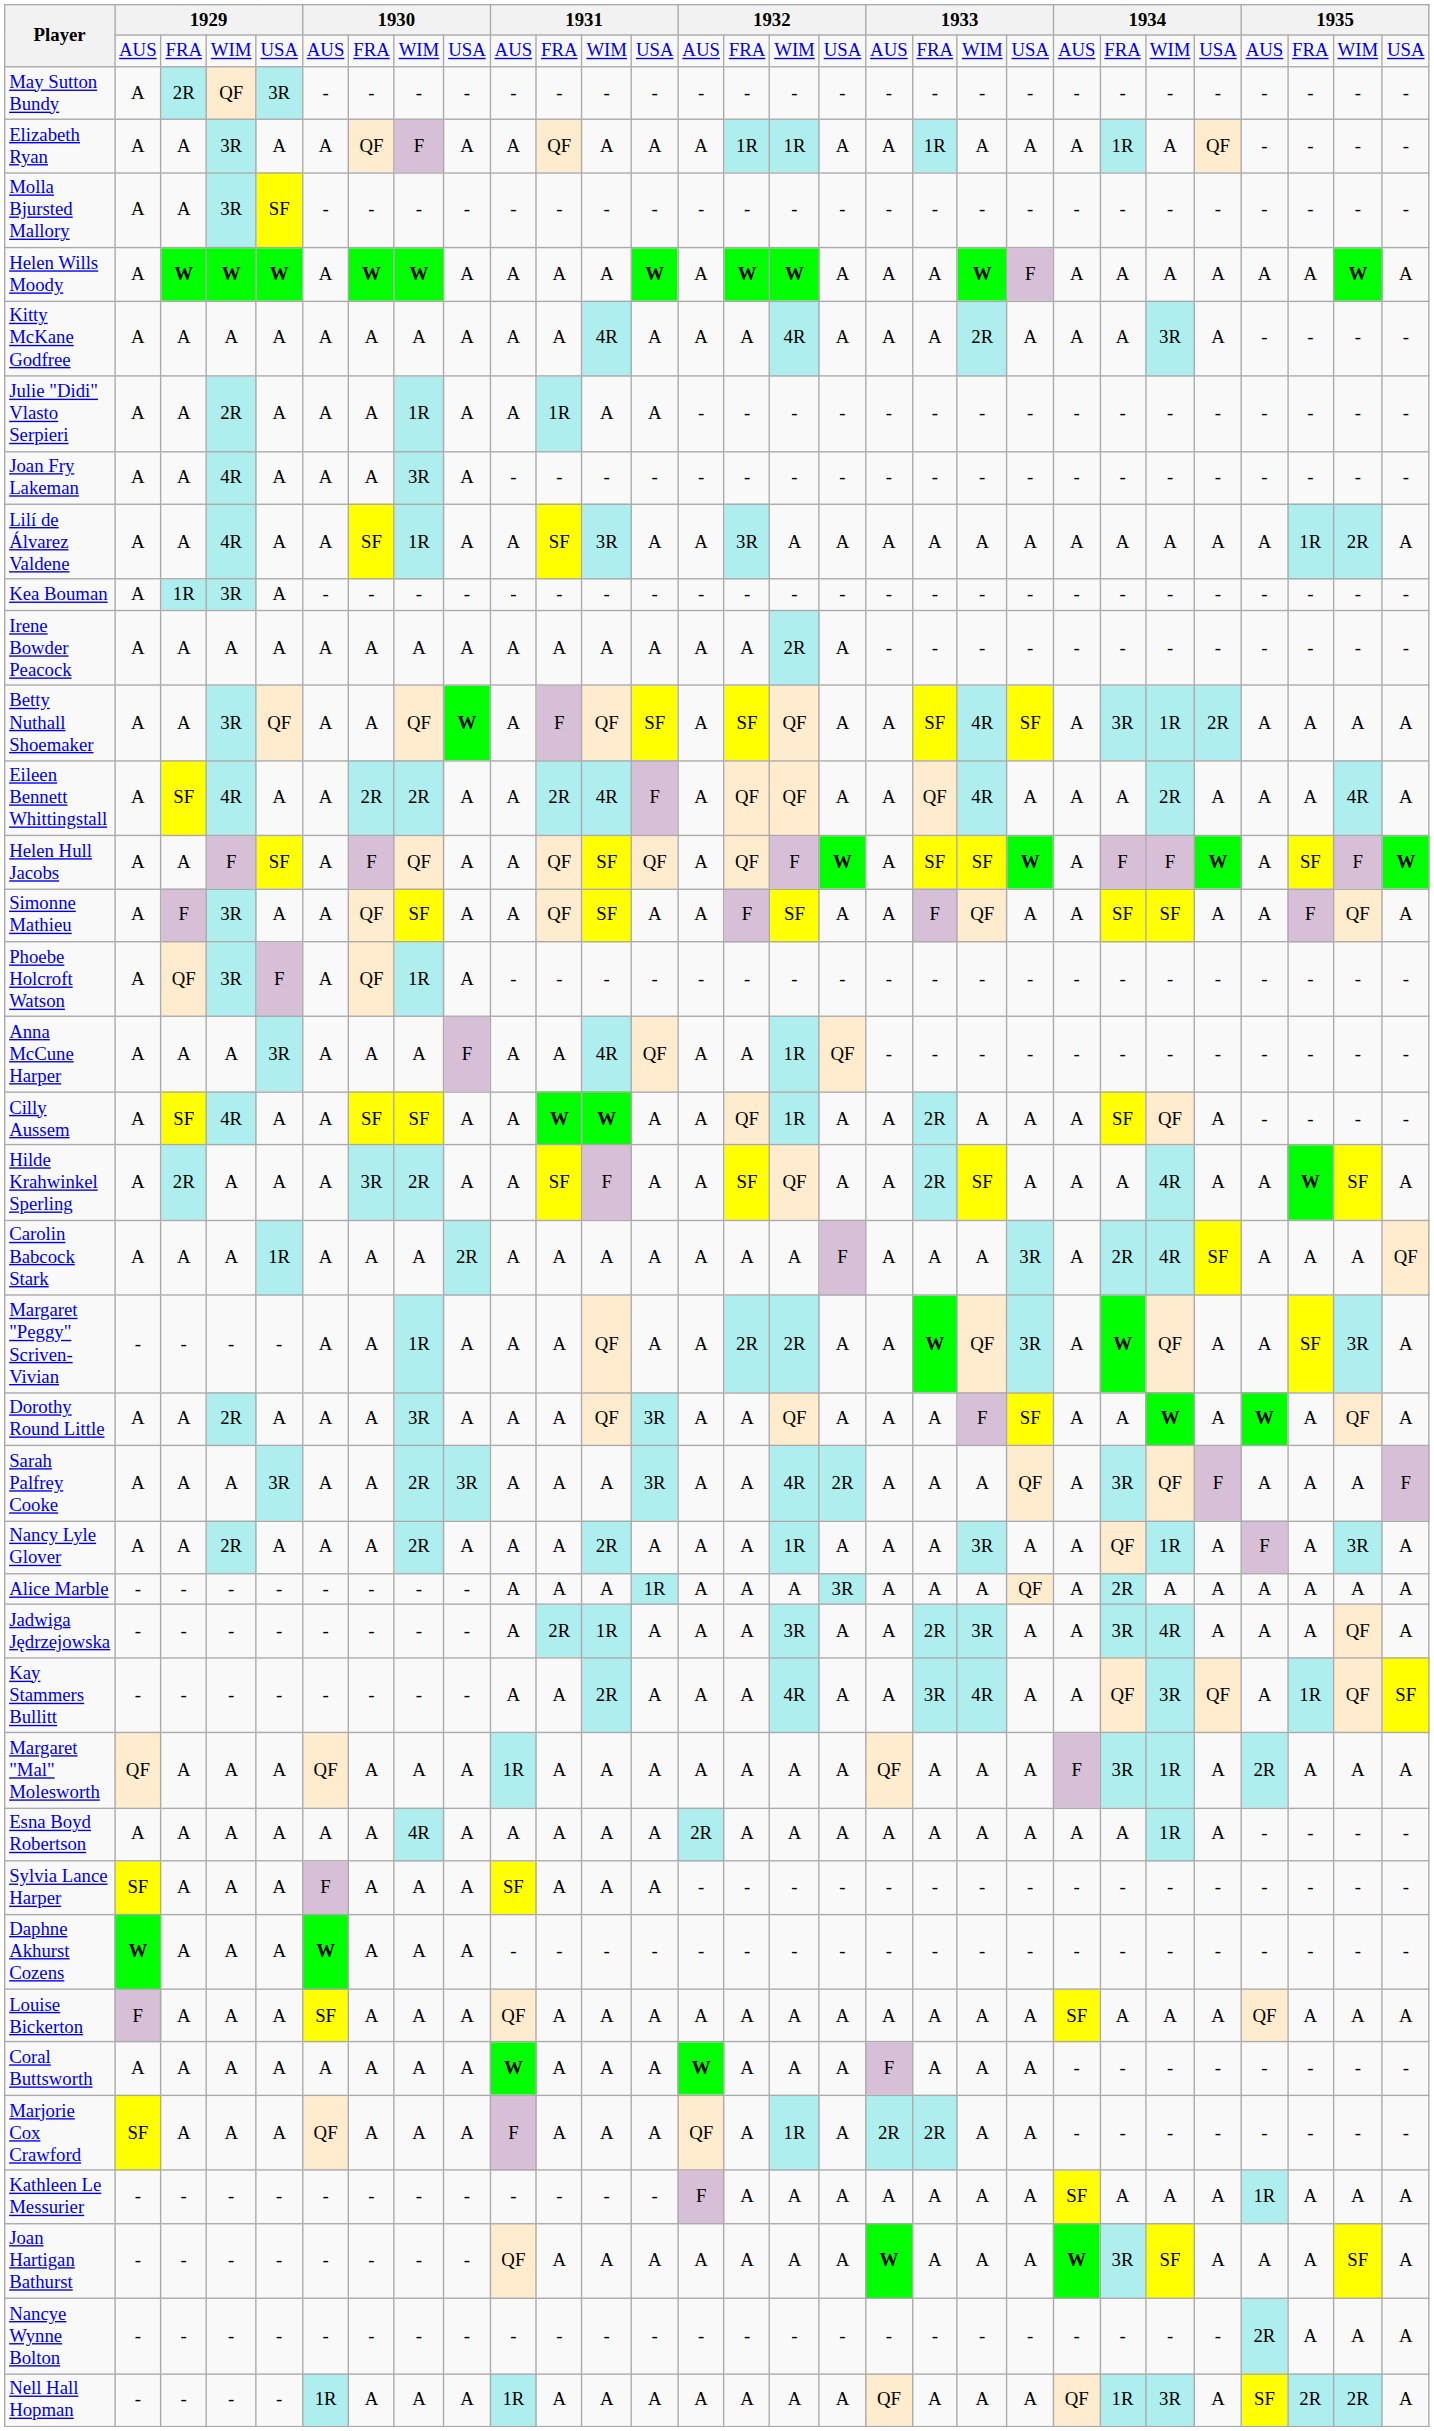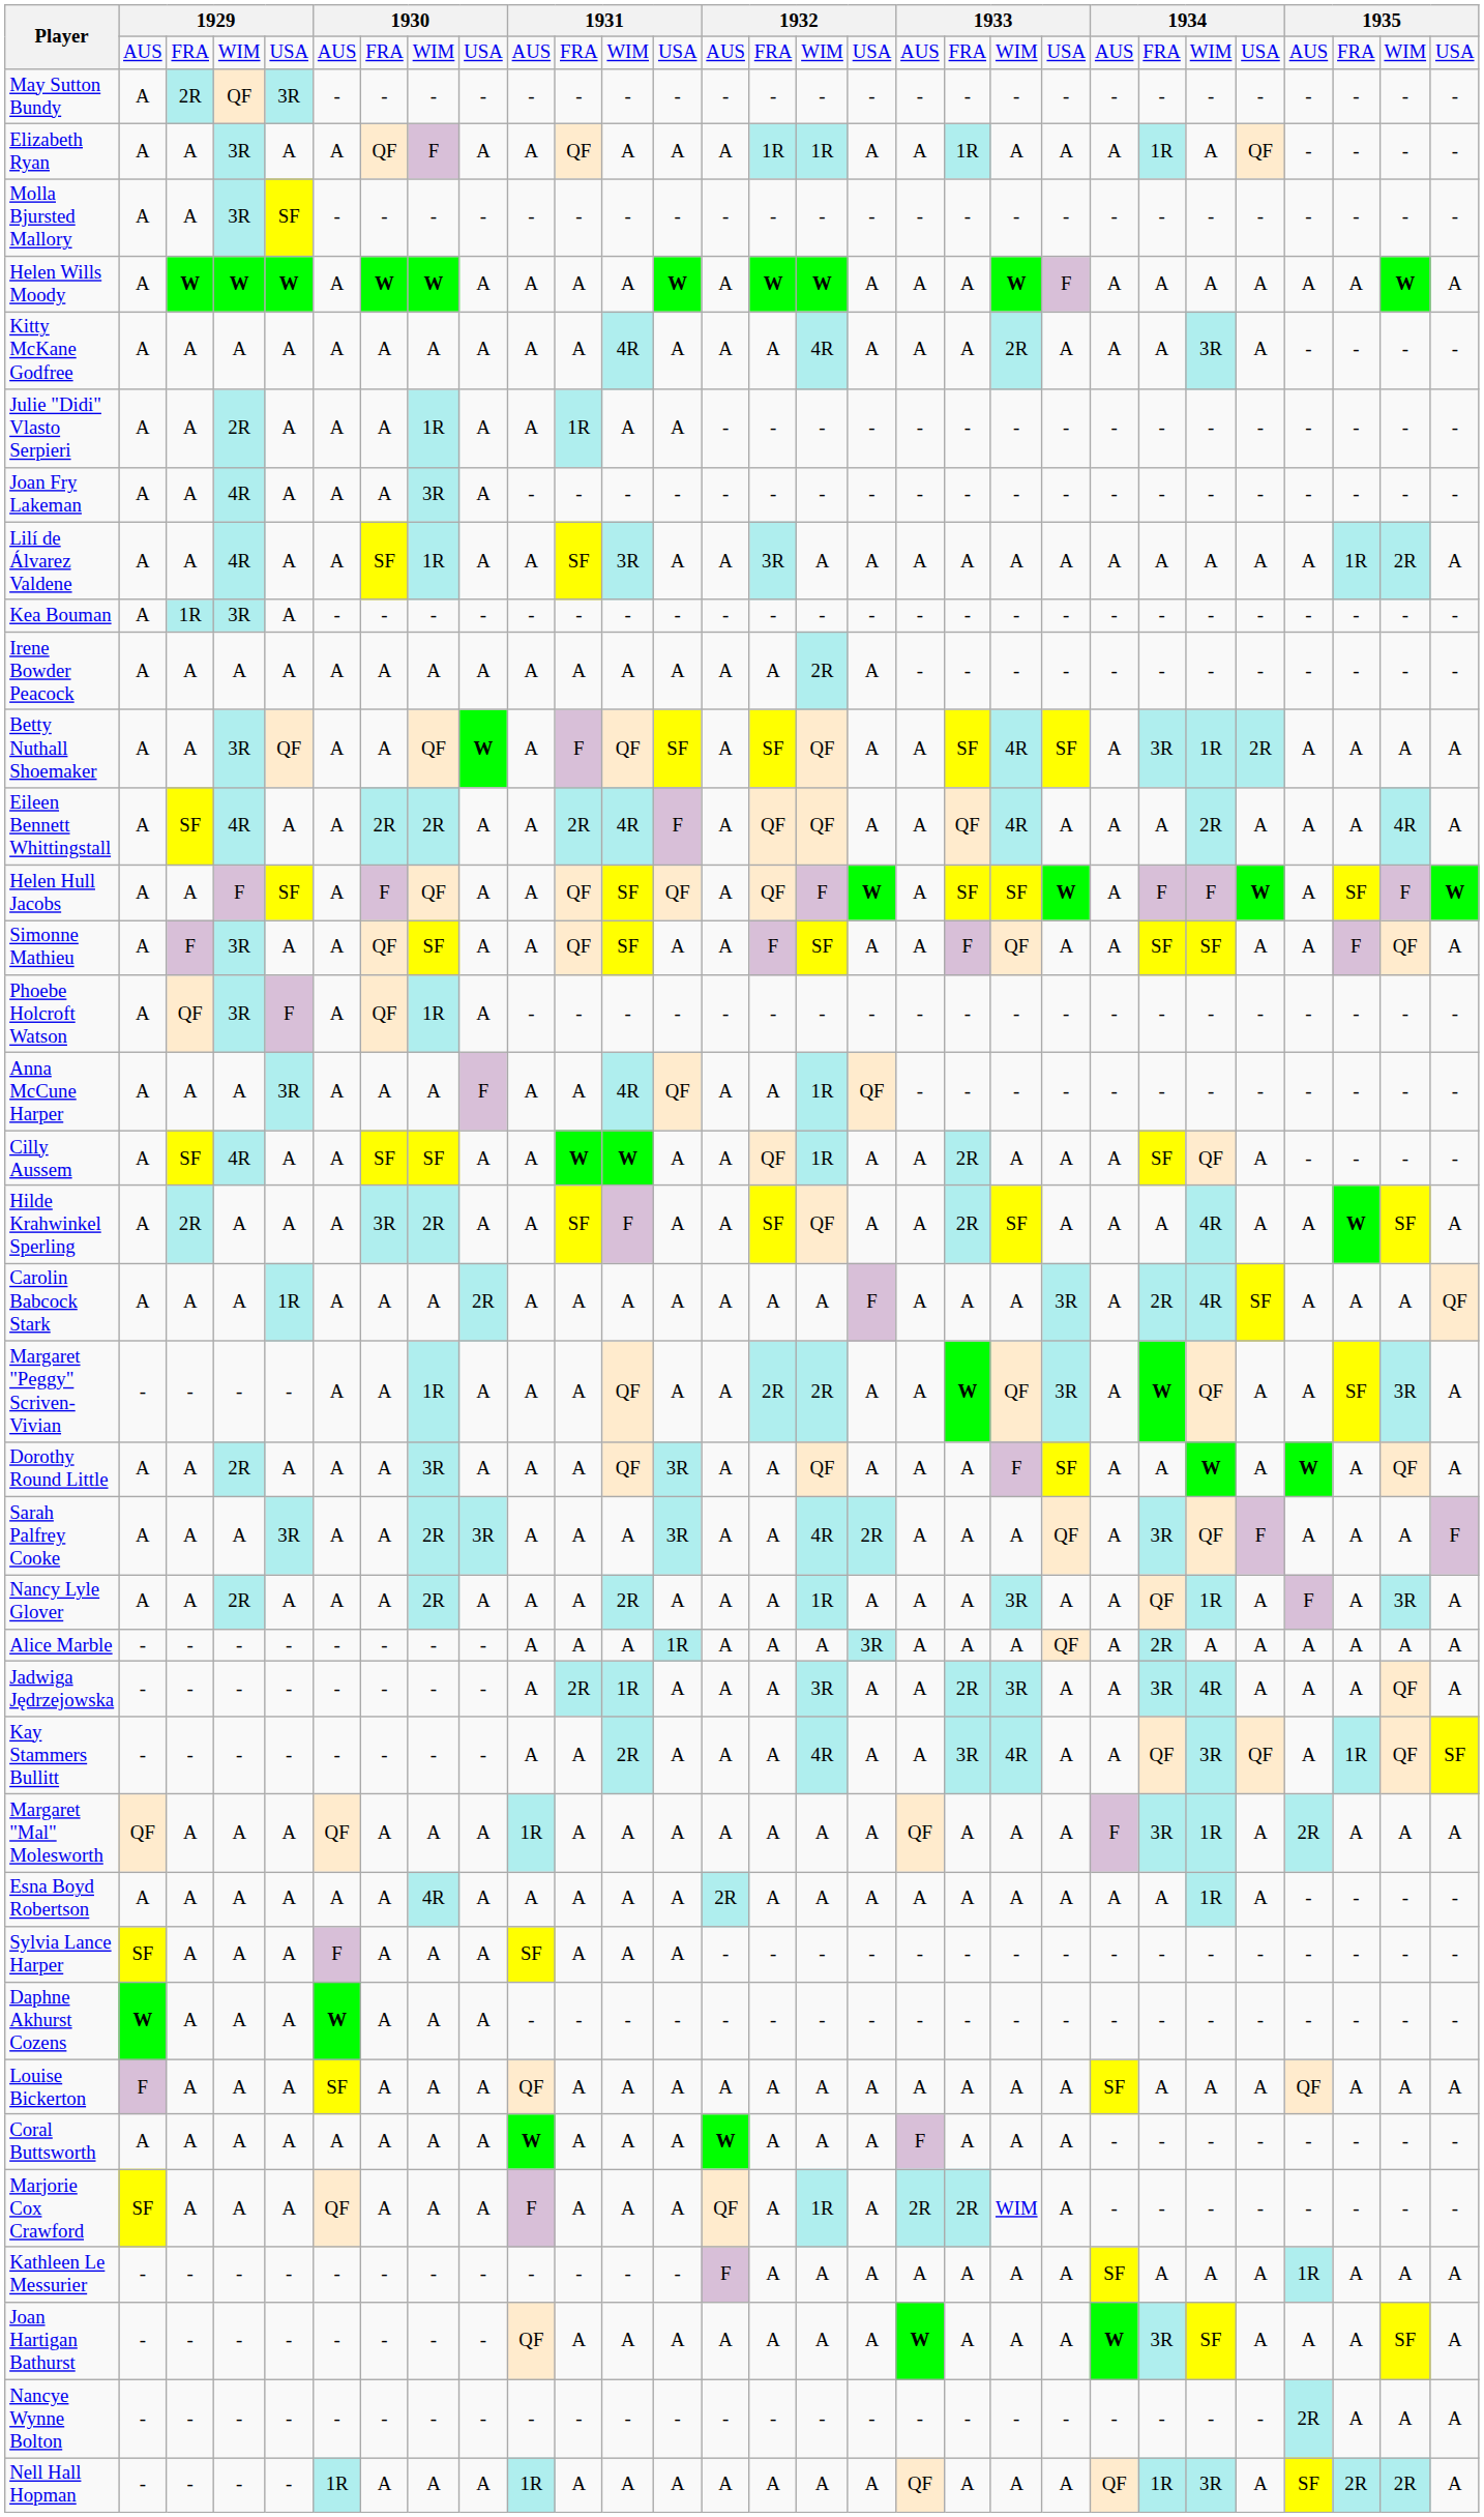Marjorie Cox Crawford | column 20: A -> WIM
